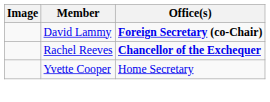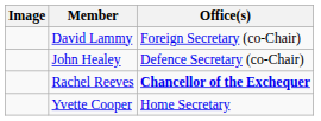David Lammy | Office(s): bold -> normal
+ row: John Healey | Defence Secretary (co-Chair)
